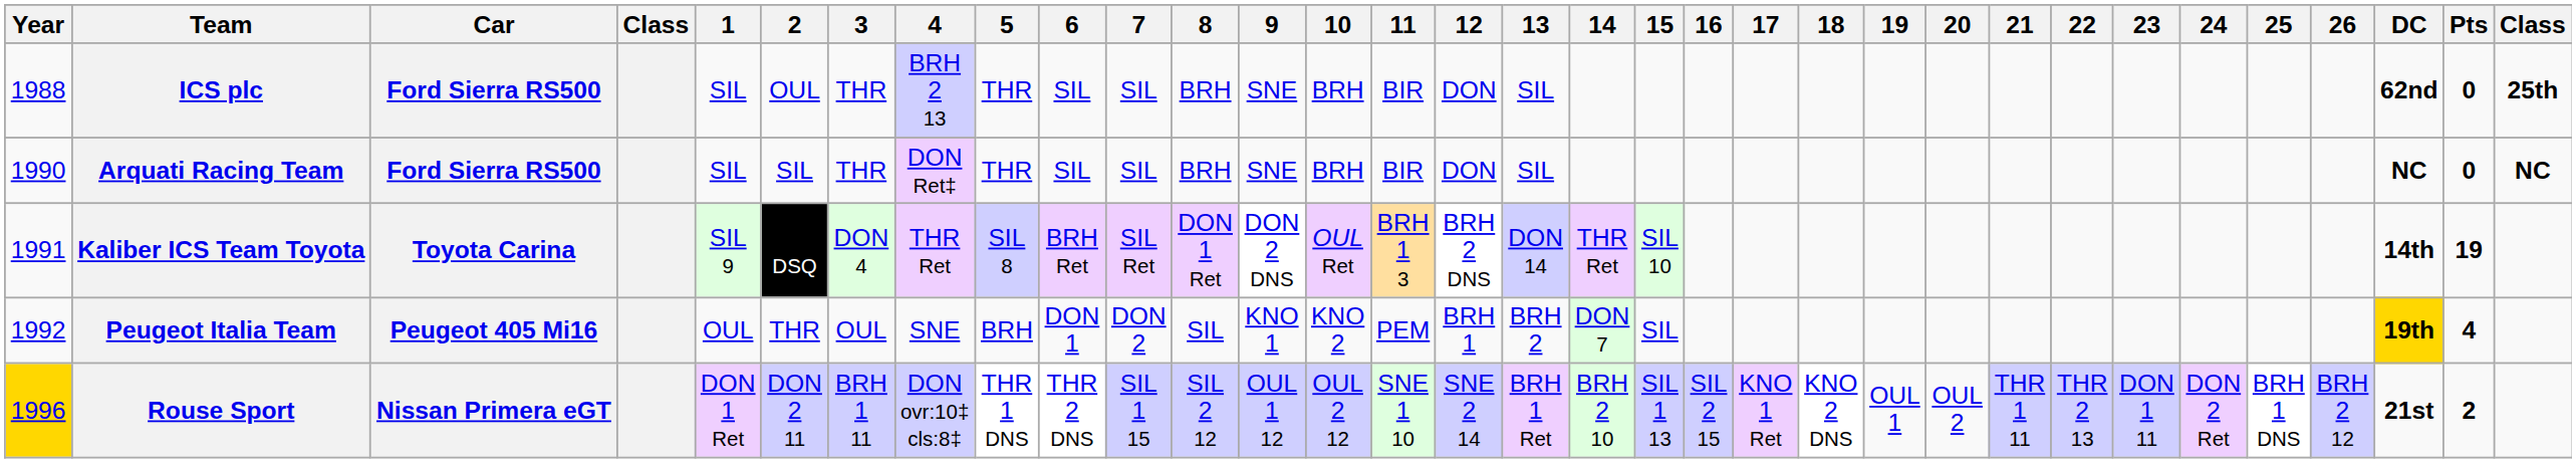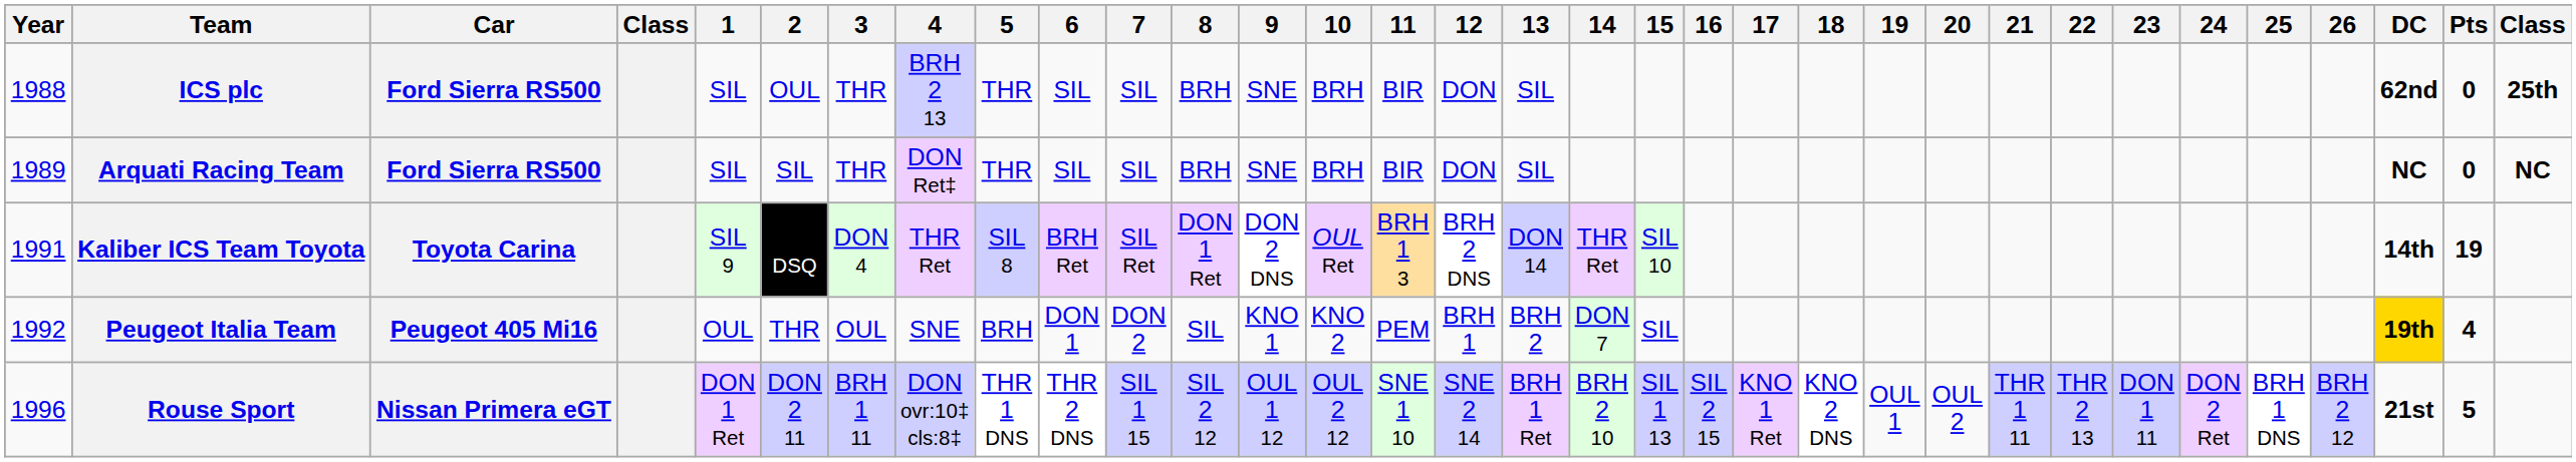Arquati Racing Team | Year: 1990 -> 1989
Rouse Sport | Year: gold background -> no background
Rouse Sport | Pts: 2 -> 5
